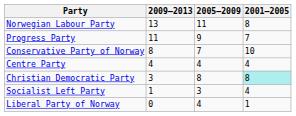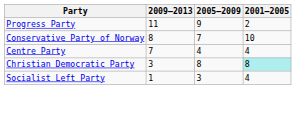- row: Norwegian Labour Party | 13 | 11 | 8
Progress Party | 2001–2005: 7 -> 2
Centre Party | 2009–2013: 4 -> 7
- row: Liberal Party of Norway | 0 | 4 | 1
